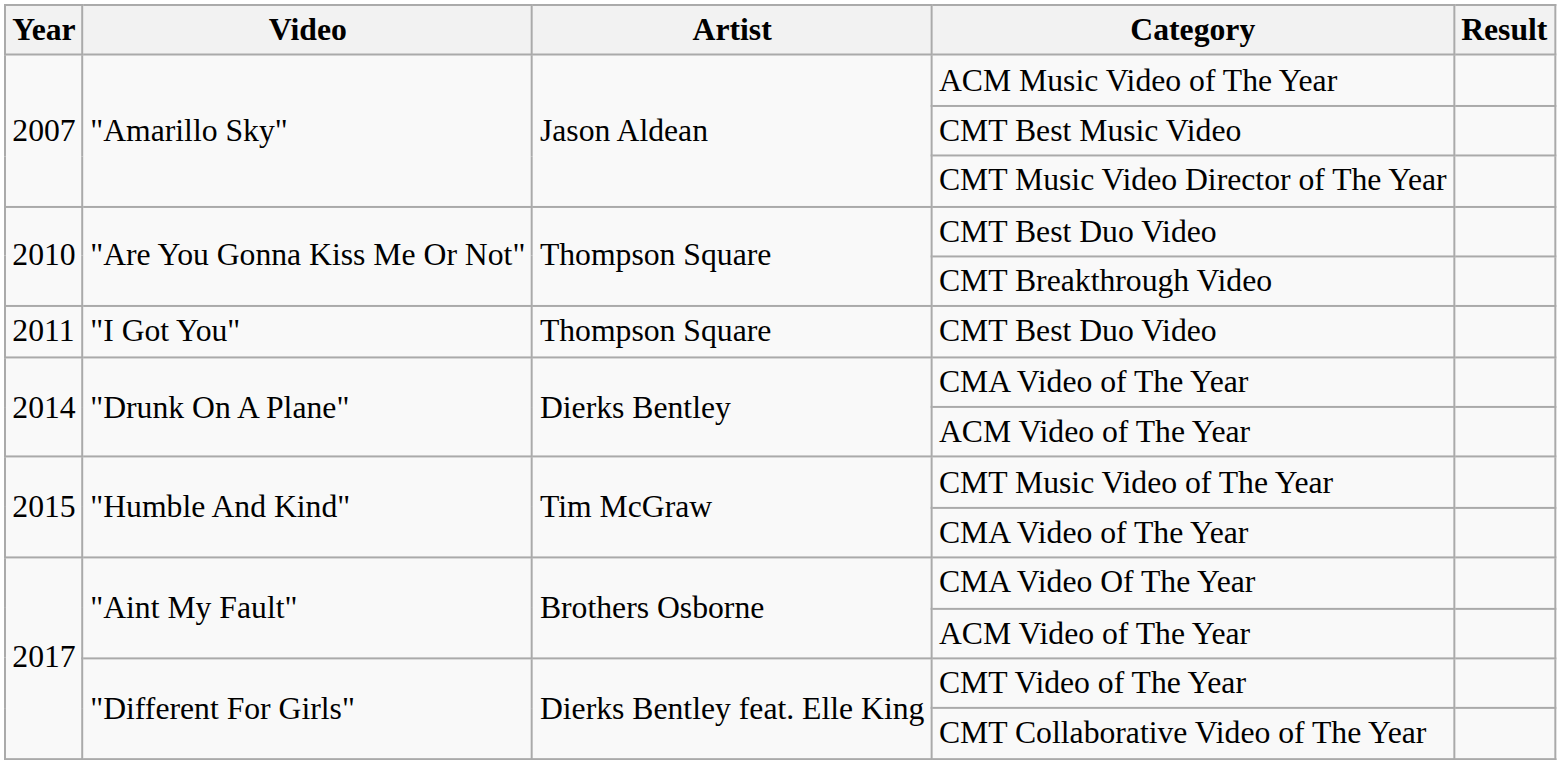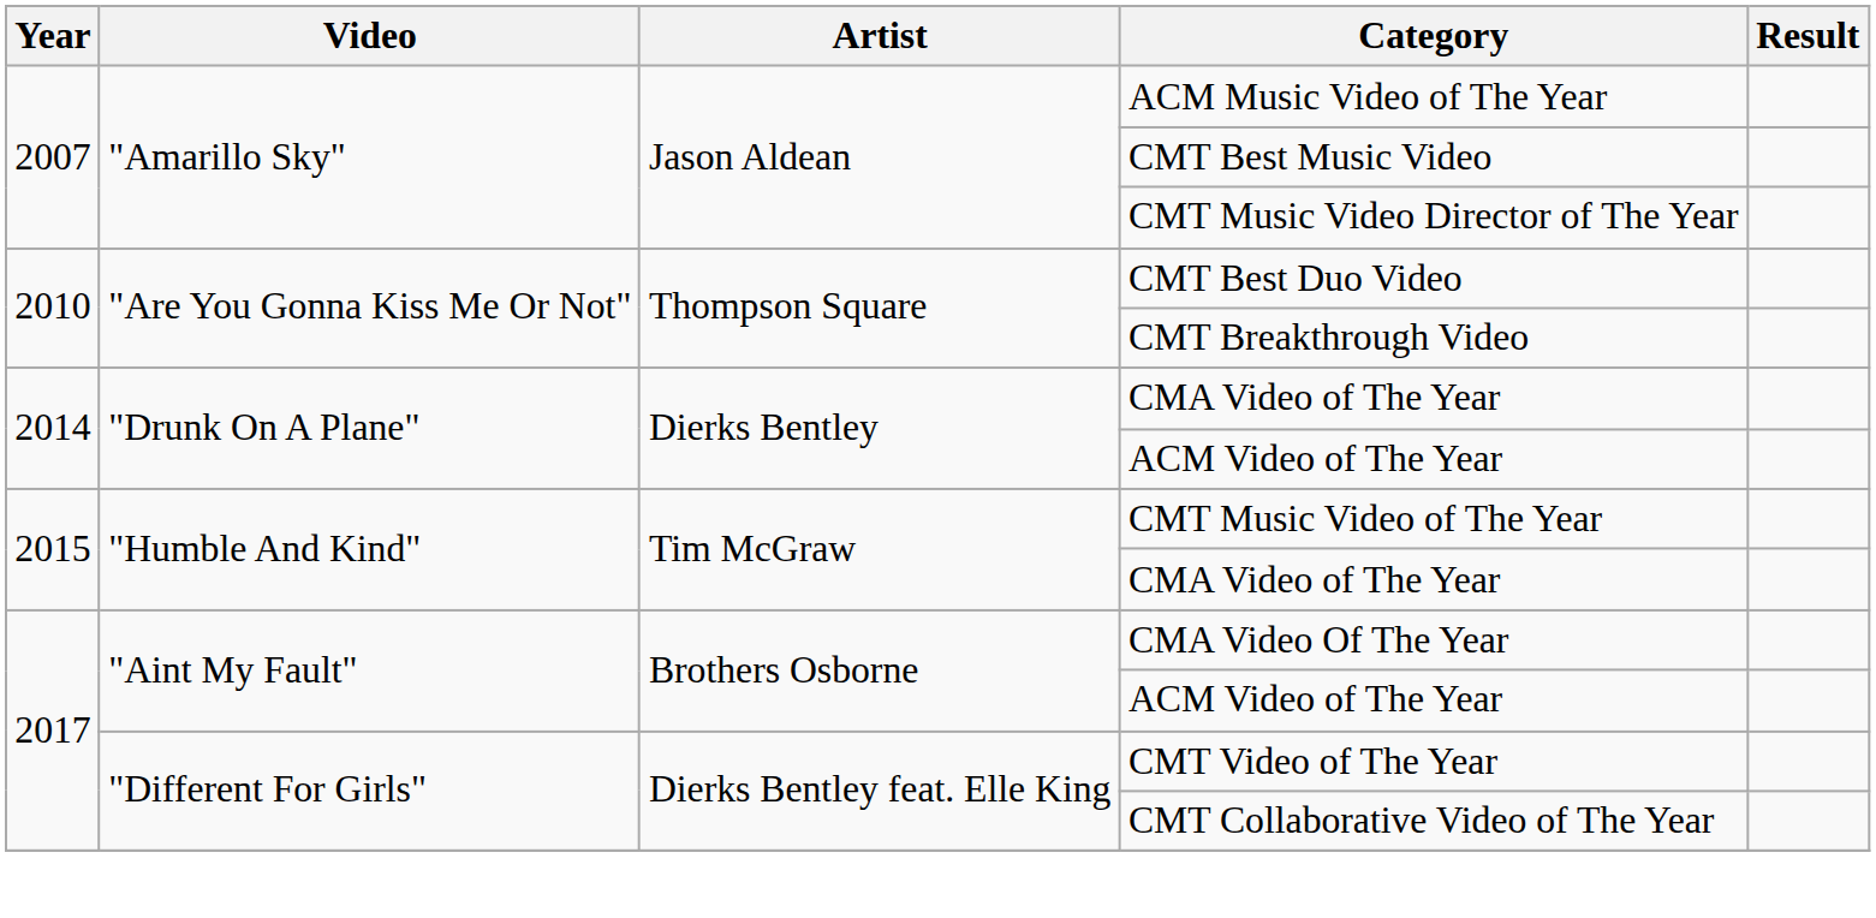- row: 2011 | "I Got You" | Thompson Square | CMT Best Duo Video
